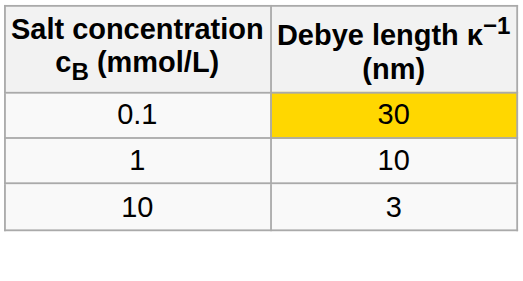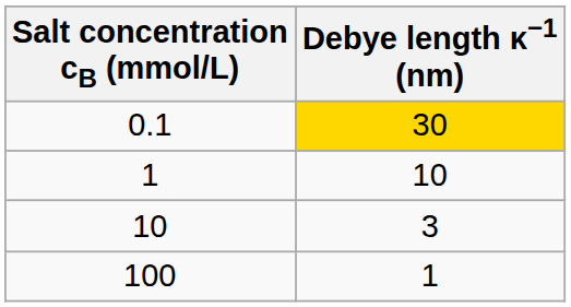+ row: 100 | 1
